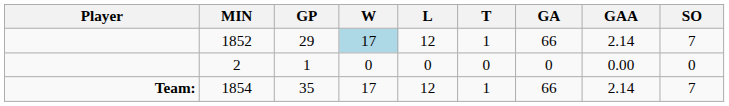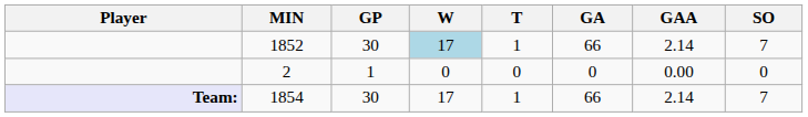- column: L | 12 | 0 | 12
1852 | GP: 29 -> 30
1854 | Player: no background -> lavender background
1854 | GP: 35 -> 30
